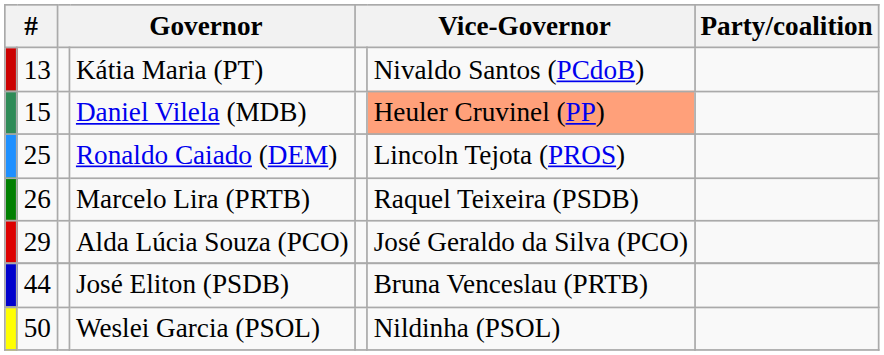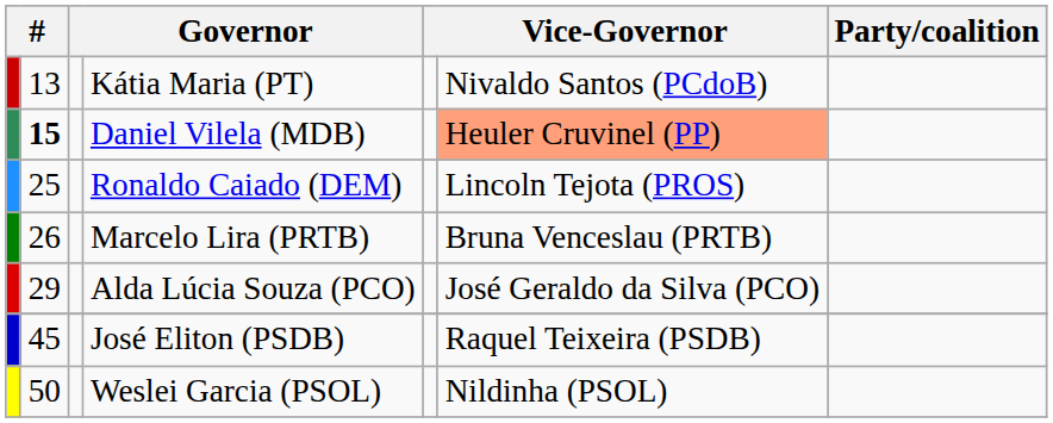Daniel Vilela (MDB) | column 2: normal -> bold
Marcelo Lira (PRTB) | column 6: Raquel Teixeira (PSDB) -> Bruna Venceslau (PRTB)
José Eliton (PSDB) | column 2: 44 -> 45
José Eliton (PSDB) | column 6: Bruna Venceslau (PRTB) -> Raquel Teixeira (PSDB)
